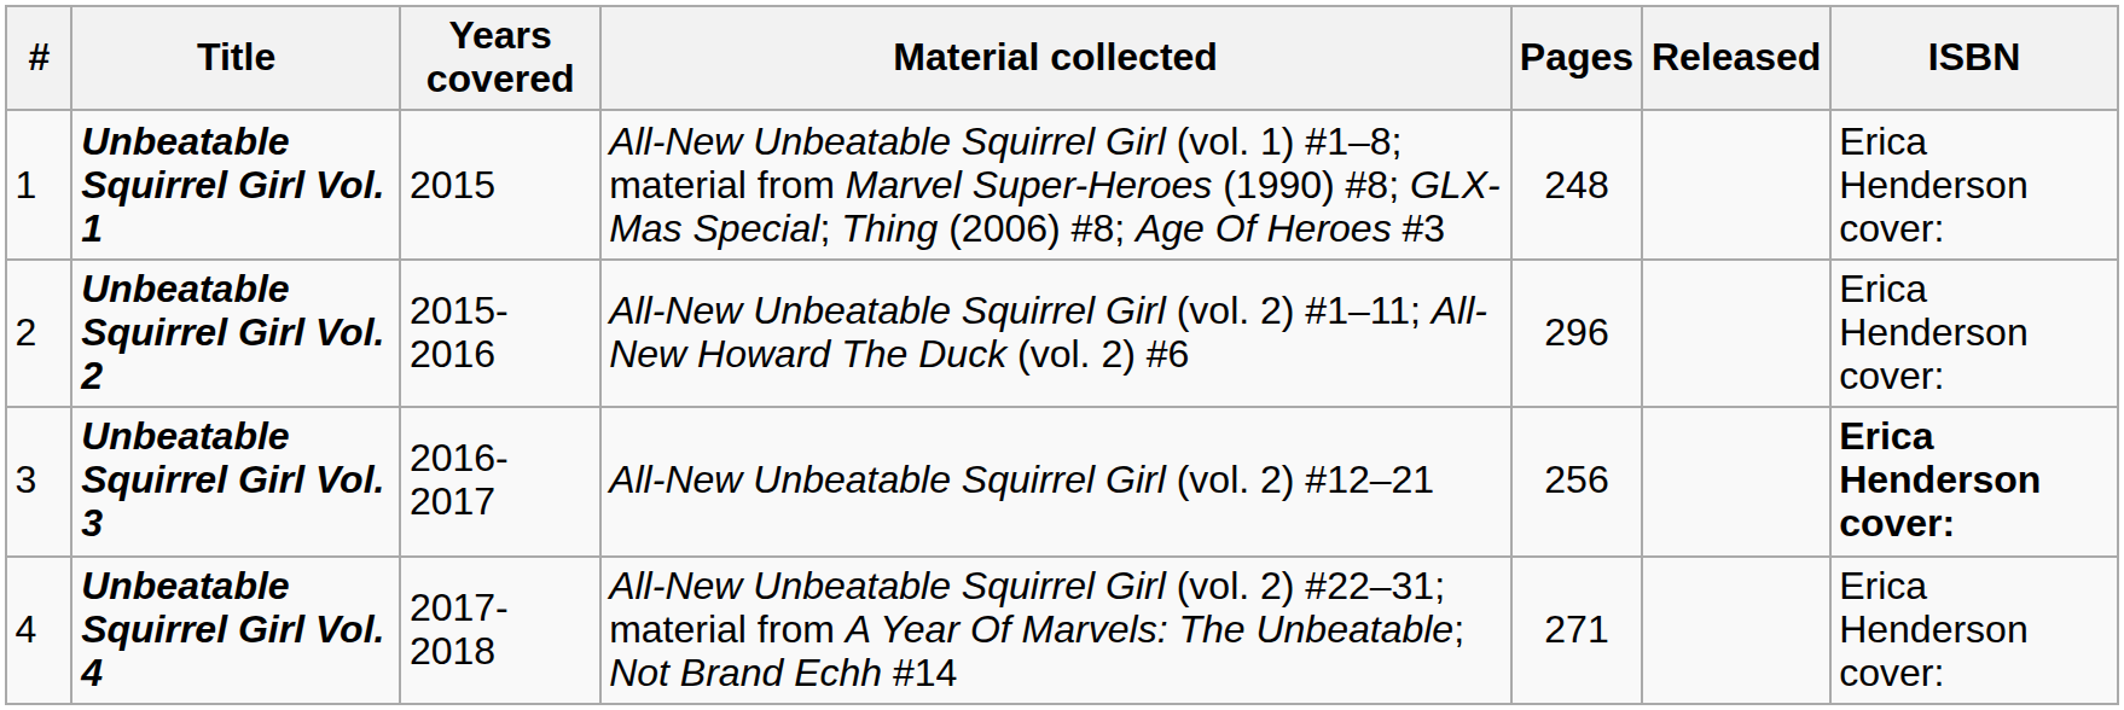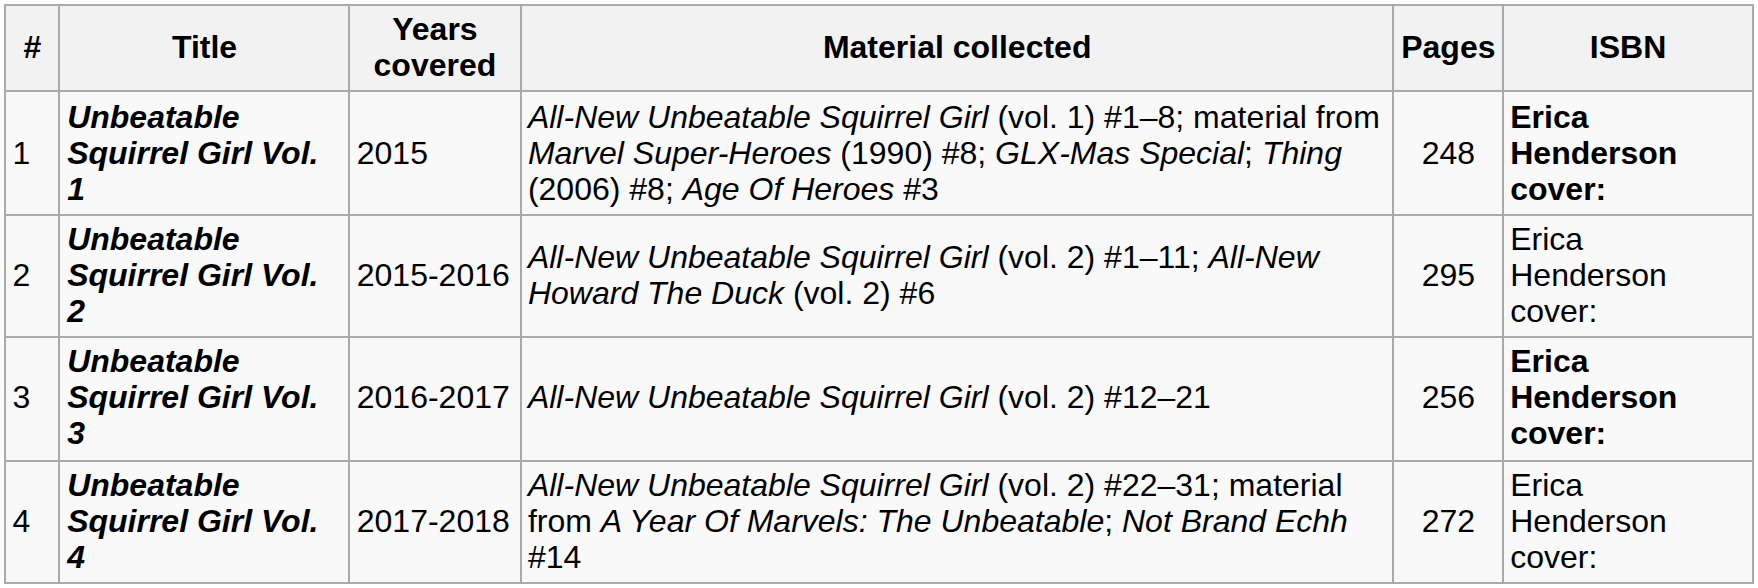- column: Released
Unbeatable Squirrel Girl Vol. 1 | ISBN: normal -> bold
Unbeatable Squirrel Girl Vol. 2 | Pages: 296 -> 295
Unbeatable Squirrel Girl Vol. 4 | Pages: 271 -> 272
